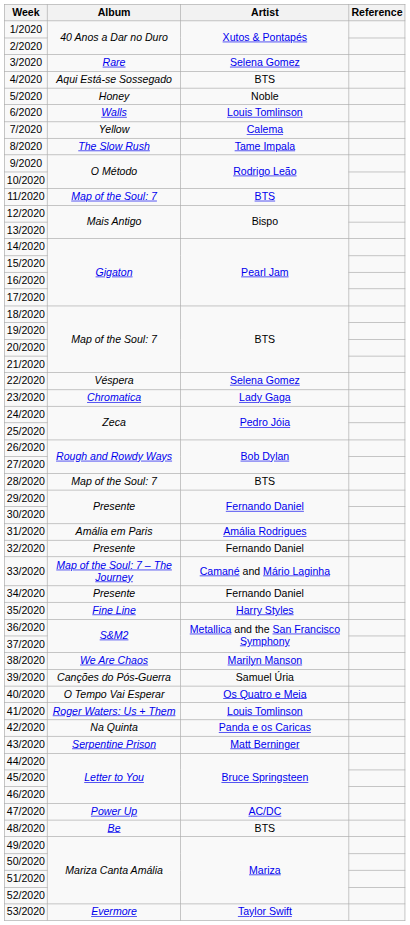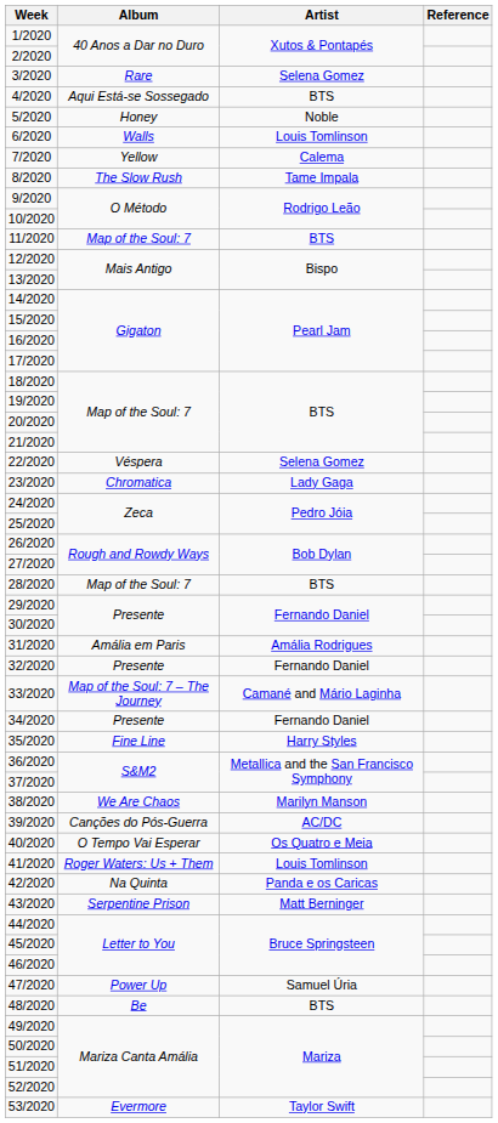39/2020 | Artist: Samuel Úria -> AC/DC
47/2020 | Artist: AC/DC -> Samuel Úria
